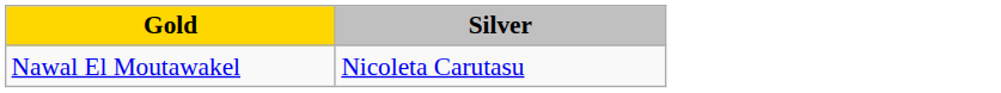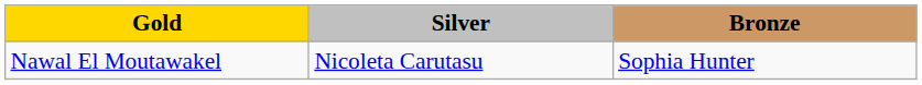+ column: Bronze | Sophia Hunter
